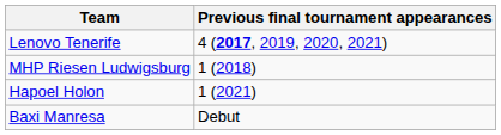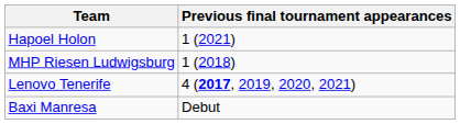rows swapped: Lenovo Tenerife <-> Hapoel Holon
